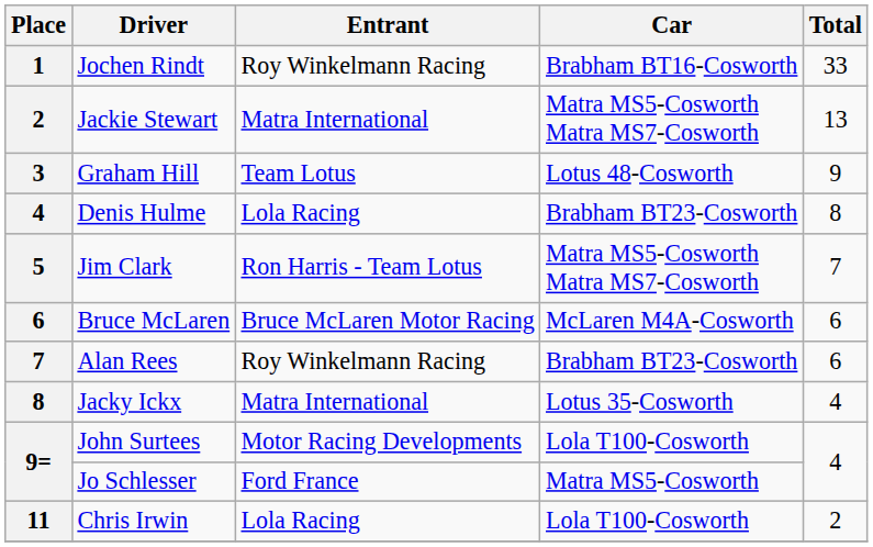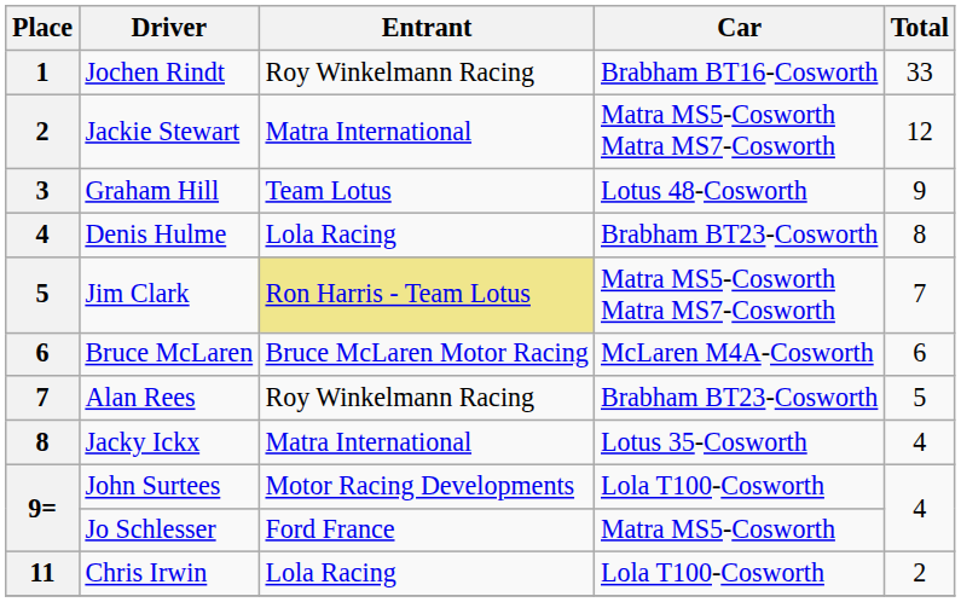Jackie Stewart | Total: 13 -> 12
Jim Clark | Entrant: no background -> khaki background
Alan Rees | Total: 6 -> 5
